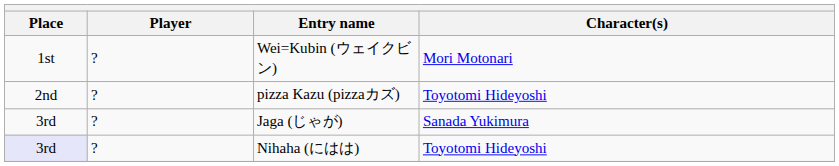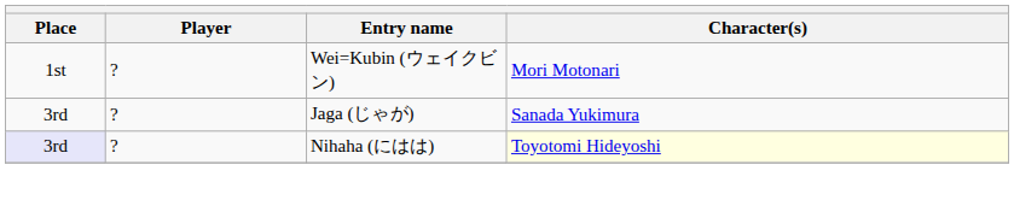- row: 2nd | ? | pizza Kazu (pizzaカズ) | Toyotomi Hideyoshi
Nihaha (にはは) | Character(s): no background -> lightyellow background
